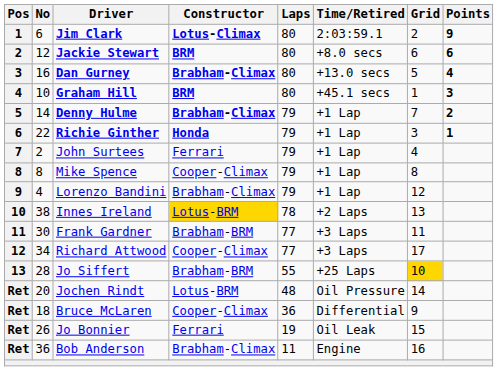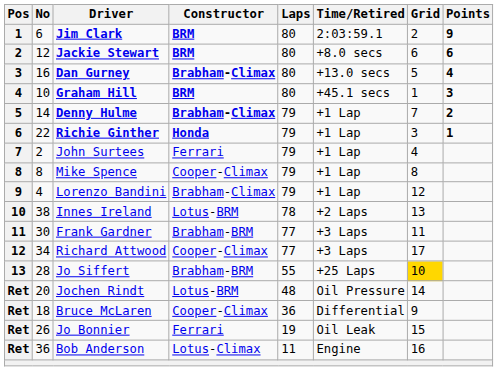Jim Clark | Constructor: Lotus-Climax -> BRM
Innes Ireland | Constructor: gold background -> no background
Bob Anderson | Constructor: Brabham-Climax -> Lotus-Climax
